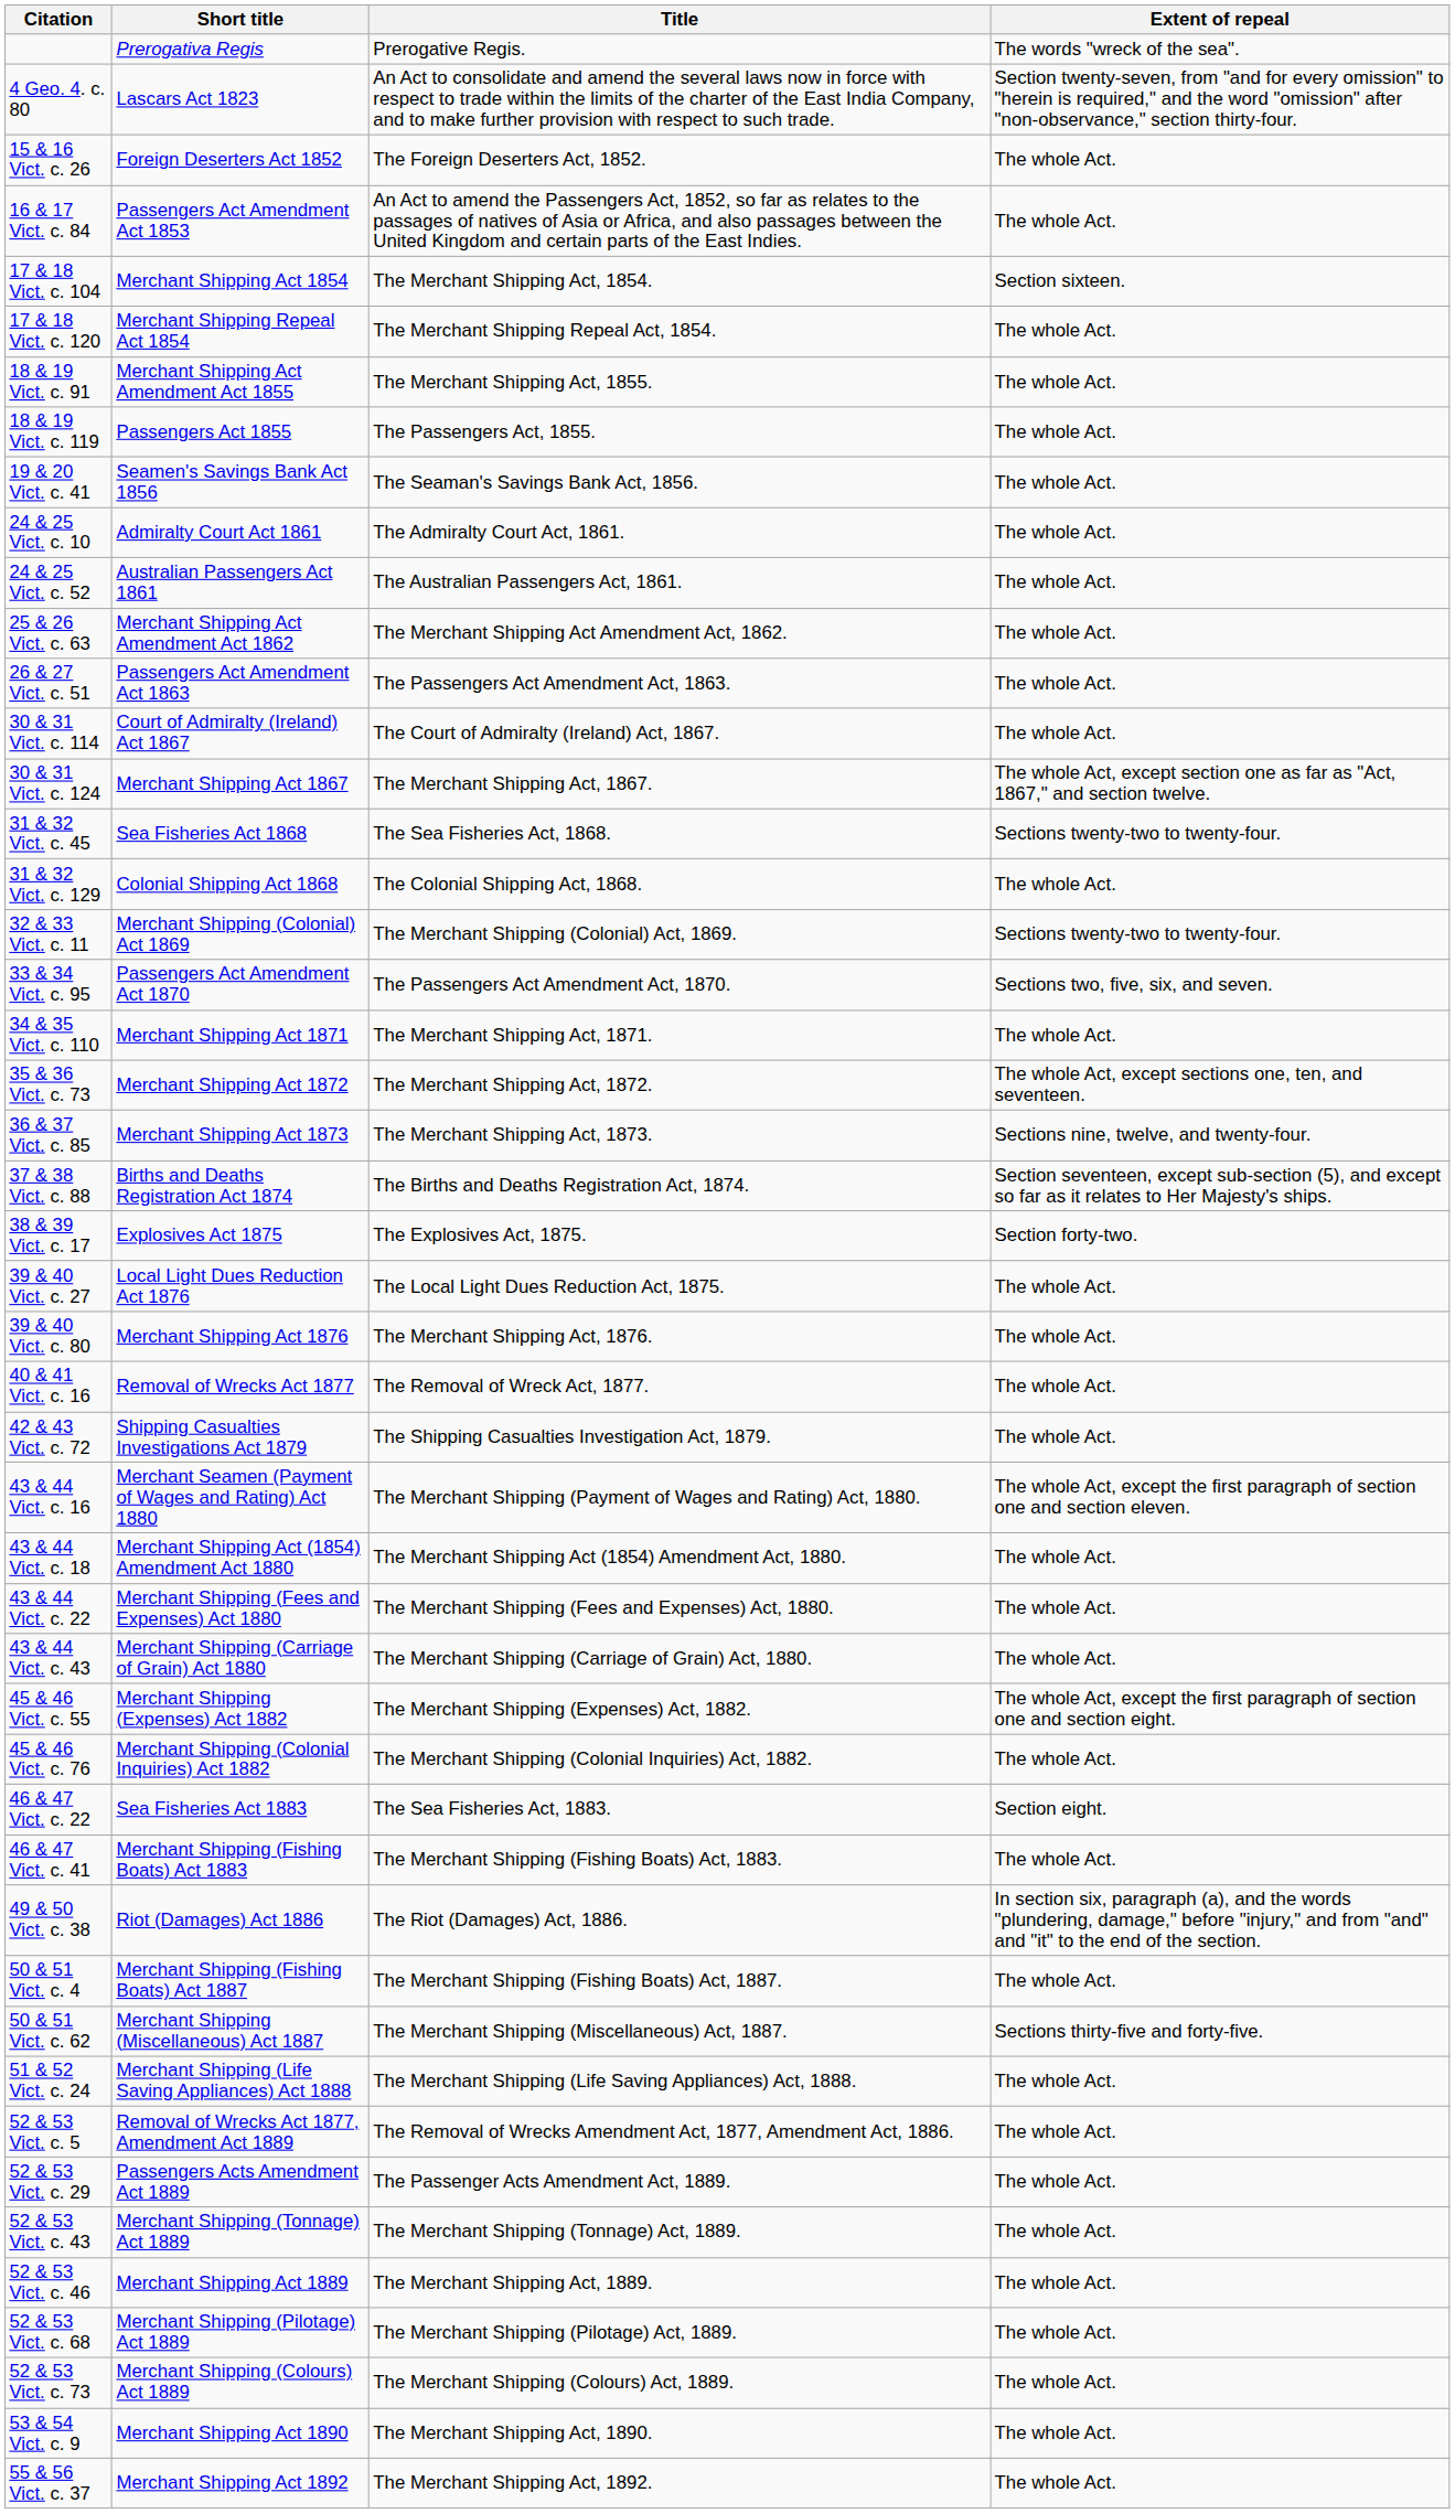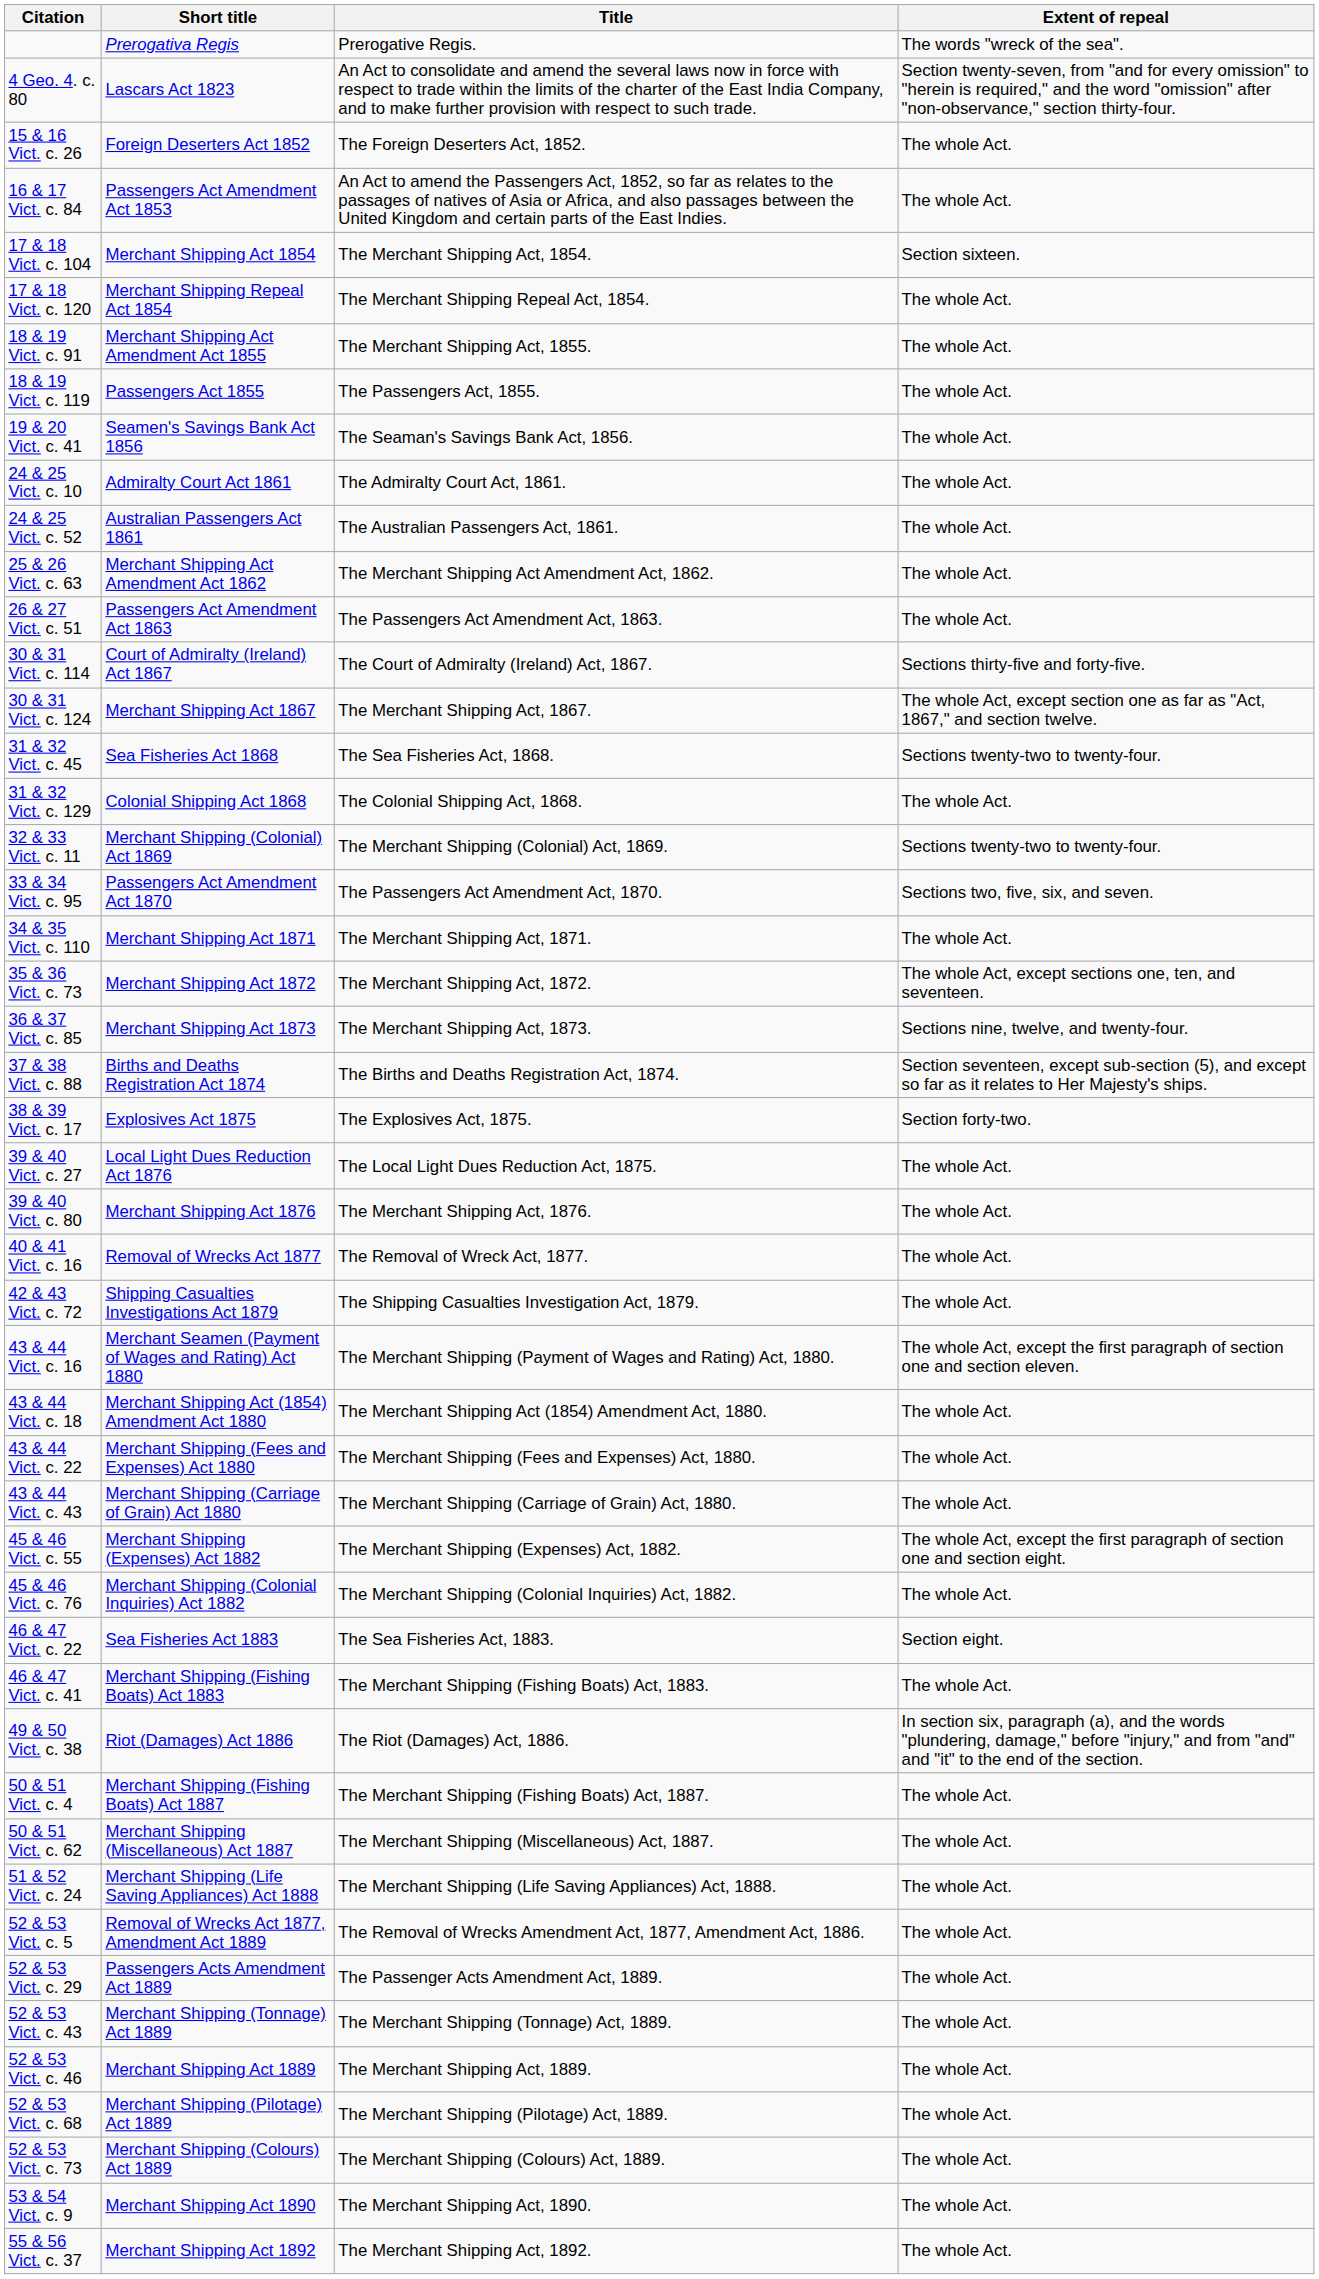30 & 31 Vict. c. 114 | Extent of repeal: The whole Act. -> Sections thirty-five and forty-five.
50 & 51 Vict. c. 62 | Extent of repeal: Sections thirty-five and forty-five. -> The whole Act.
